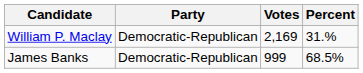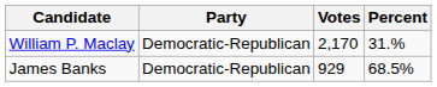William P. Maclay | Votes: 2,169 -> 2,170
James Banks | Votes: 999 -> 929
